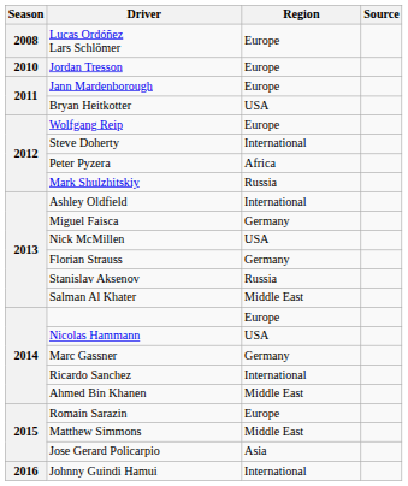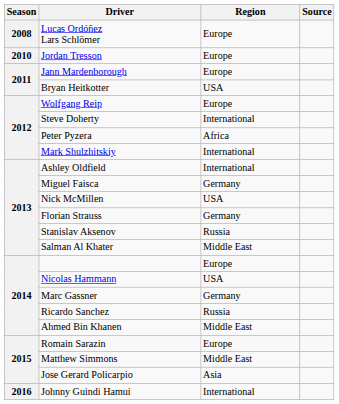Mark Shulzhitskiy | Region: Russia -> International
Ricardo Sanchez | Region: International -> Russia
